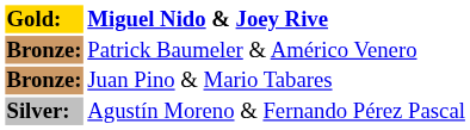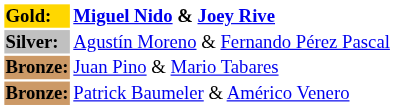rows swapped: Agustín Moreno & Fernando Pérez Pascal <-> Patrick Baumeler & Américo Venero
